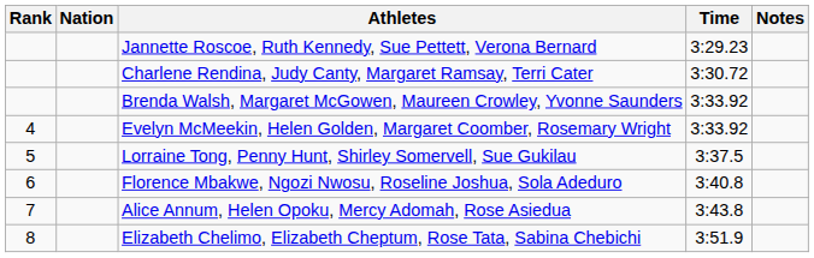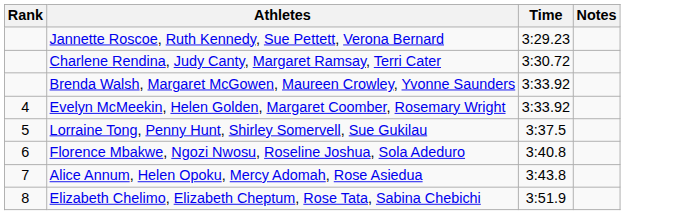- column: Nation
